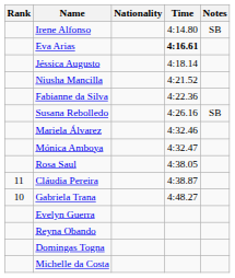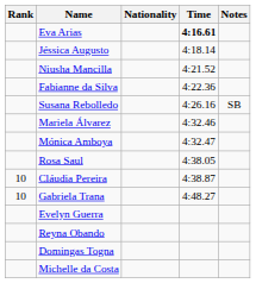- row: Irene Alfonso | 4:14.80 | SB
Cláudia Pereira | Rank: 11 -> 10
